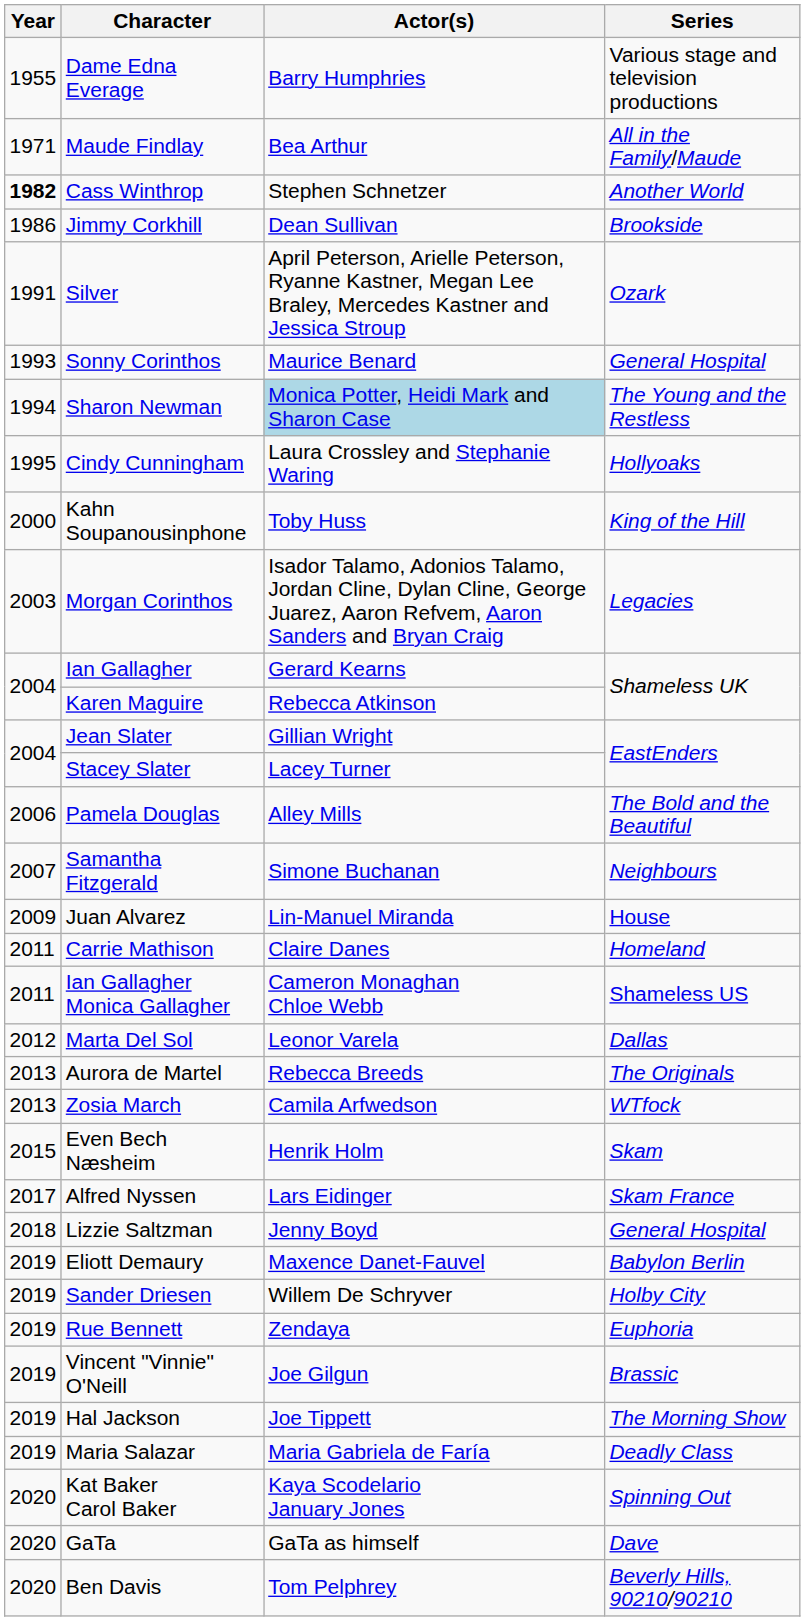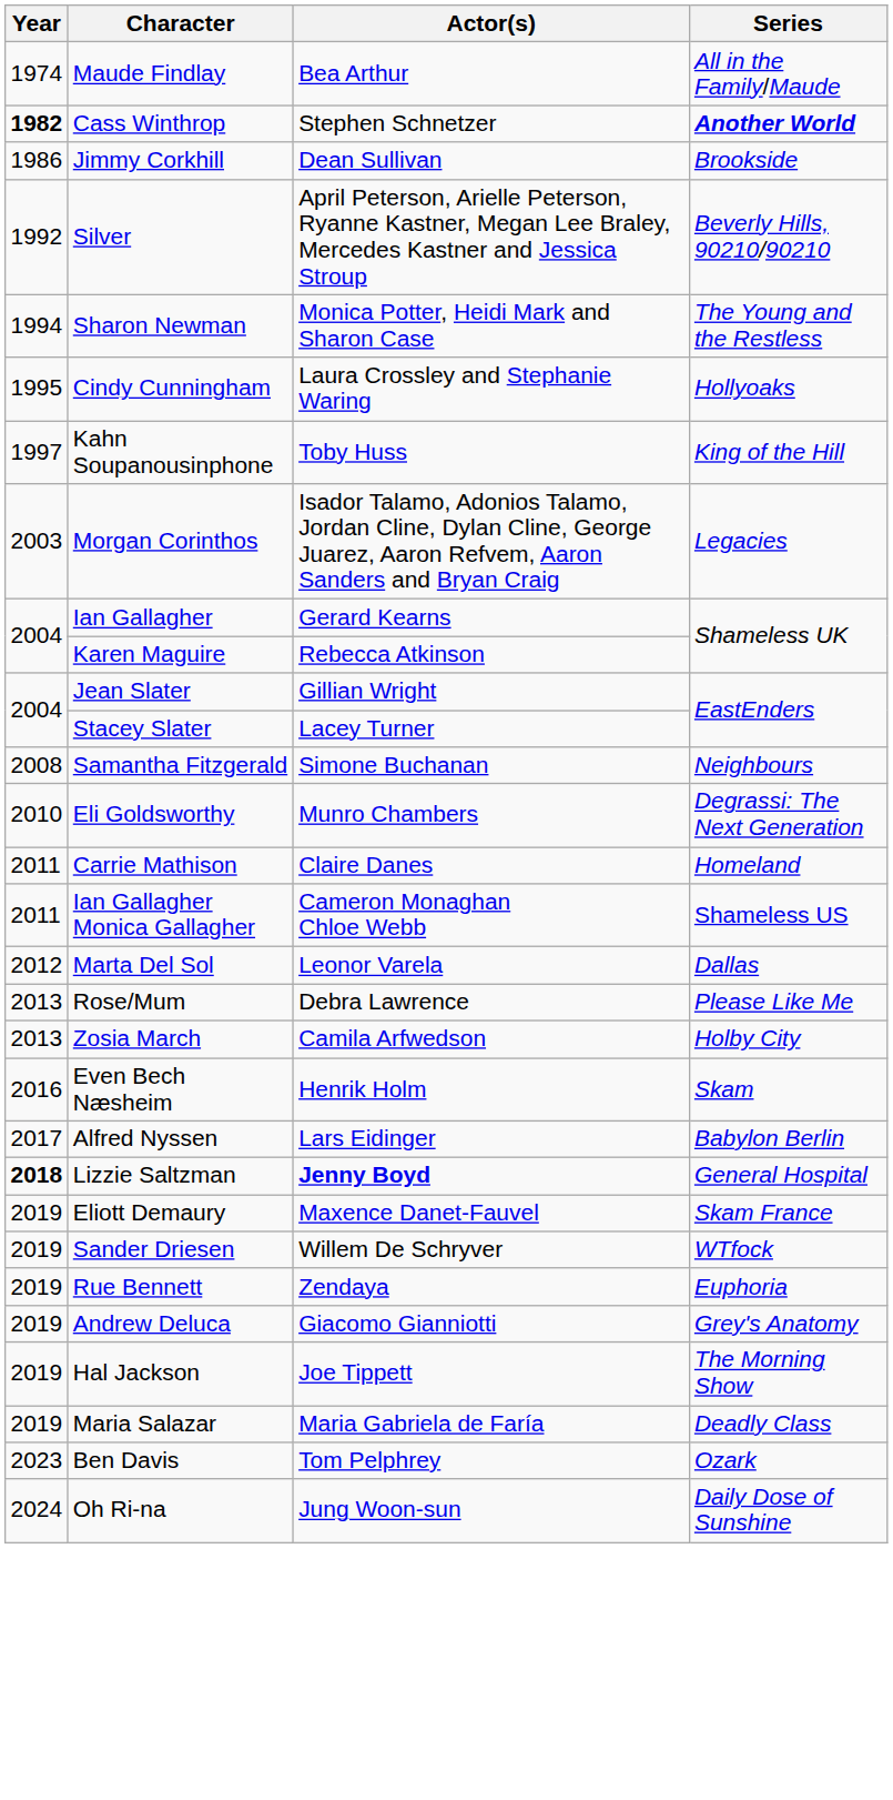- row: 1955 | Dame Edna Everage | Barry Humphries | Various stage and television productions
Maude Findlay | Year: 1971 -> 1974
Cass Winthrop | Series: normal -> bold
Silver | Year: 1991 -> 1992
Silver | Series: Ozark -> Beverly Hills, 90210/90210
- row: 1993 | Sonny Corinthos | Maurice Benard | General Hospital
Sharon Newman | Actor(s): lightblue background -> no background
Kahn Soupanousinphone | Year: 2000 -> 1997
- row: 2006 | Pamela Douglas | Alley Mills | The Bold and the Beautiful
Samantha Fitzgerald | Year: 2007 -> 2008
- row: 2009 | Juan Alvarez | Lin-Manuel Miranda | House
+ row: 2010 | Eli Goldsworthy | Munro Chambers | Degrassi: The Next Generation
+ row: 2013 | Rose/Mum | Debra Lawrence | Please Like Me
- row: 2013 | Aurora de Martel | Rebecca Breeds | The Originals
Zosia March | Series: WTfock -> Holby City
Even Bech Næsheim | Year: 2015 -> 2016
Alfred Nyssen | Series: Skam France -> Babylon Berlin
Lizzie Saltzman | Year: normal -> bold
Lizzie Saltzman | Actor(s): normal -> bold
Eliott Demaury | Series: Babylon Berlin -> Skam France
Sander Driesen | Series: Holby City -> WTfock
- row: 2019 | Vincent "Vinnie" O'Neill | Joe Gilgun | Brassic
+ row: 2019 | Andrew Deluca | Giacomo Gianniotti | Grey's Anatomy
- row: 2020 | Kat Baker Carol Baker | Kaya Scodelario January Jones | Spinning Out
- row: 2020 | GaTa | GaTa as himself | Dave
Ben Davis | Year: 2020 -> 2023
Ben Davis | Series: Beverly Hills, 90210/90210 -> Ozark
+ row: 2024 | Oh Ri-na | Jung Woon-sun | Daily Dose of Sunshine
